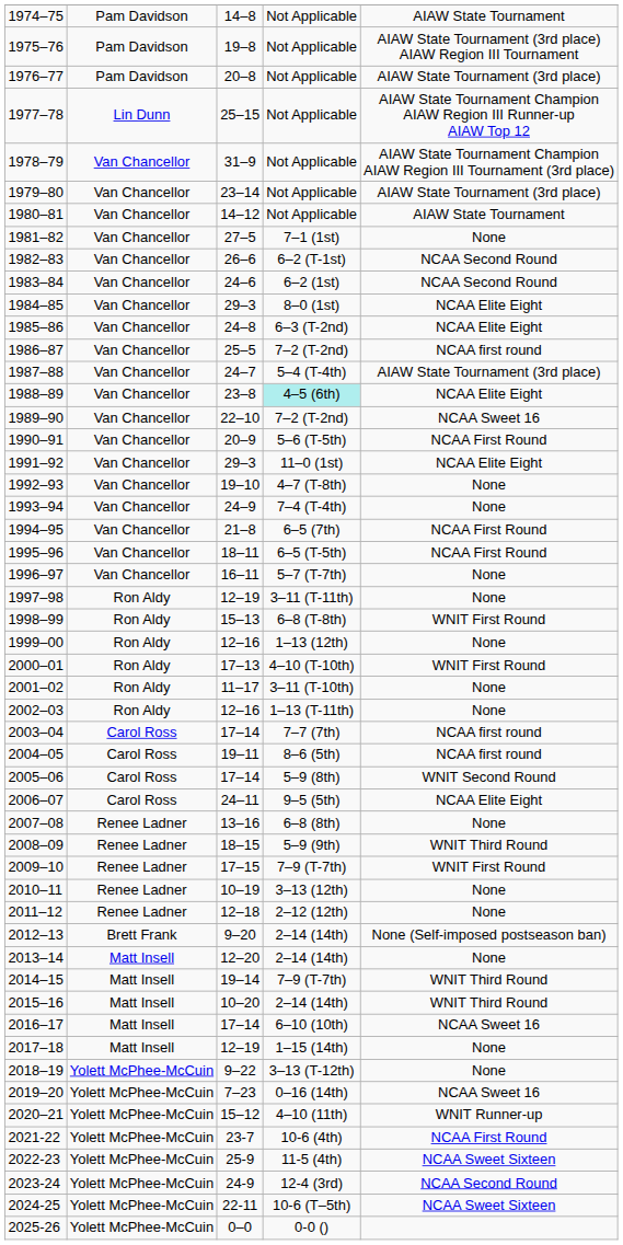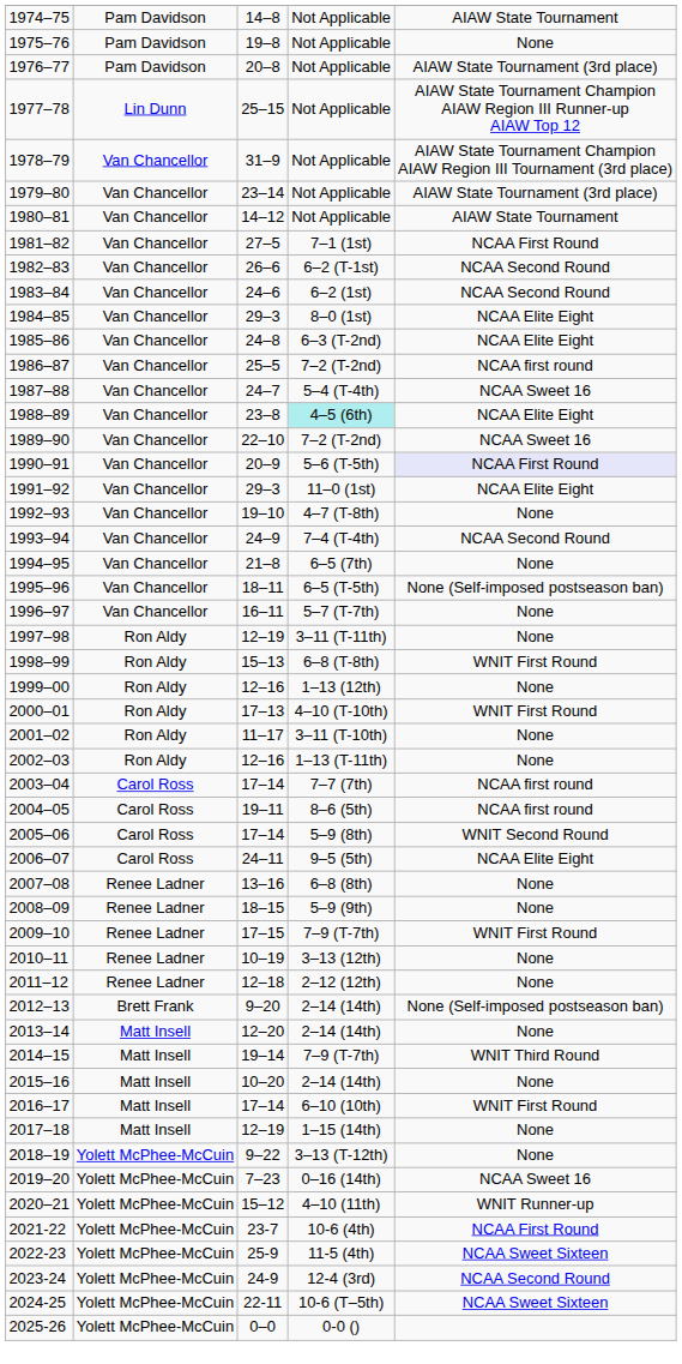1975–76 | column 5: AIAW State Tournament (3rd place) AIAW Region III Tournament -> None
1981–82 | column 5: None -> NCAA First Round
1987–88 | column 5: AIAW State Tournament (3rd place) -> NCAA Sweet 16
1990–91 | column 5: no background -> lavender background
1993–94 | column 5: None -> NCAA Second Round
1994–95 | column 5: NCAA First Round -> None
1995–96 | column 5: NCAA First Round -> None (Self-imposed postseason ban)
2008–09 | column 5: WNIT Third Round -> None
2015–16 | column 5: WNIT Third Round -> None
2016–17 | column 5: NCAA Sweet 16 -> WNIT First Round
